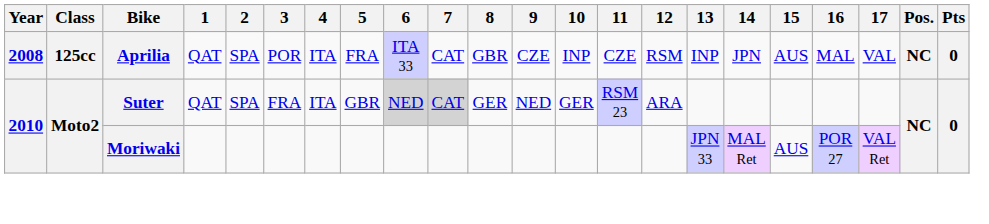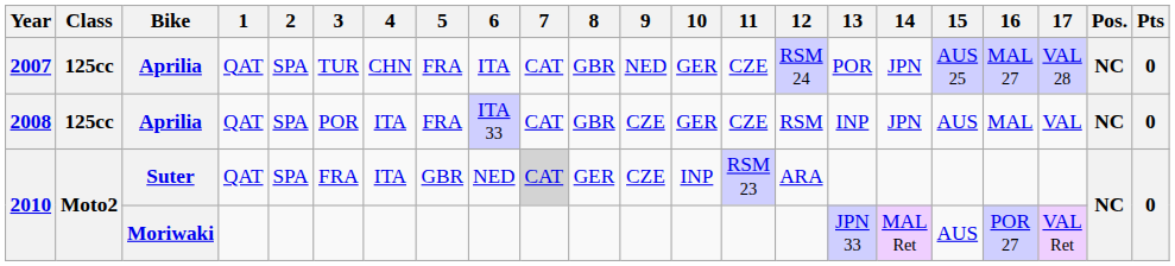+ row: 2007 | 125cc | Aprilia | QAT | SPA | TUR | CHN | FRA | ITA | CAT | GBR | NED | GER | CZE | RSM 24 | POR | JPN | AUS 25 | MAL 27 | VAL 28 | NC | 0
2008 | 10: INP -> GER
2010 / Suter | 6: lightgrey background -> no background
2010 / Suter | 9: NED -> CZE
2010 / Suter | 10: GER -> INP
